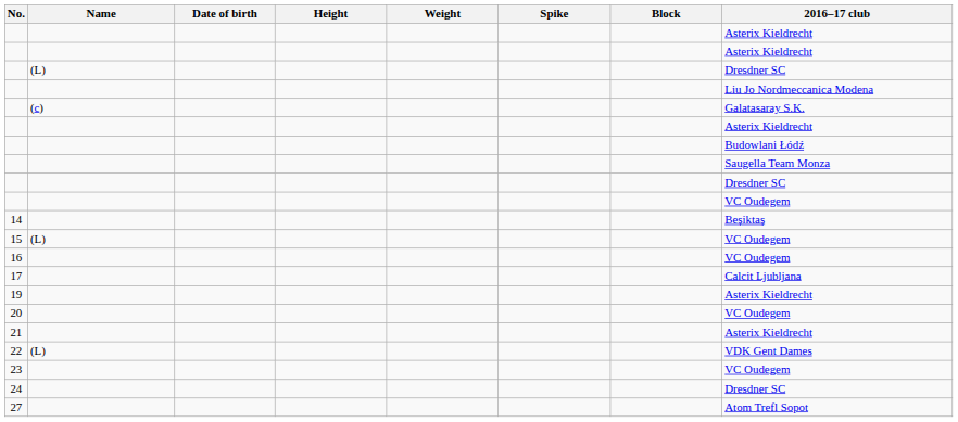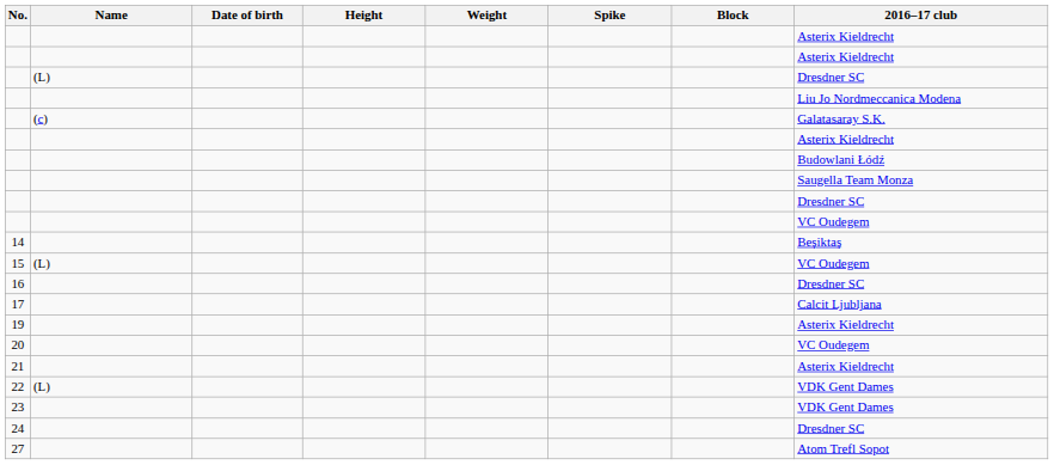16 | 2016–17 club: VC Oudegem -> Dresdner SC
23 | 2016–17 club: VC Oudegem -> VDK Gent Dames
